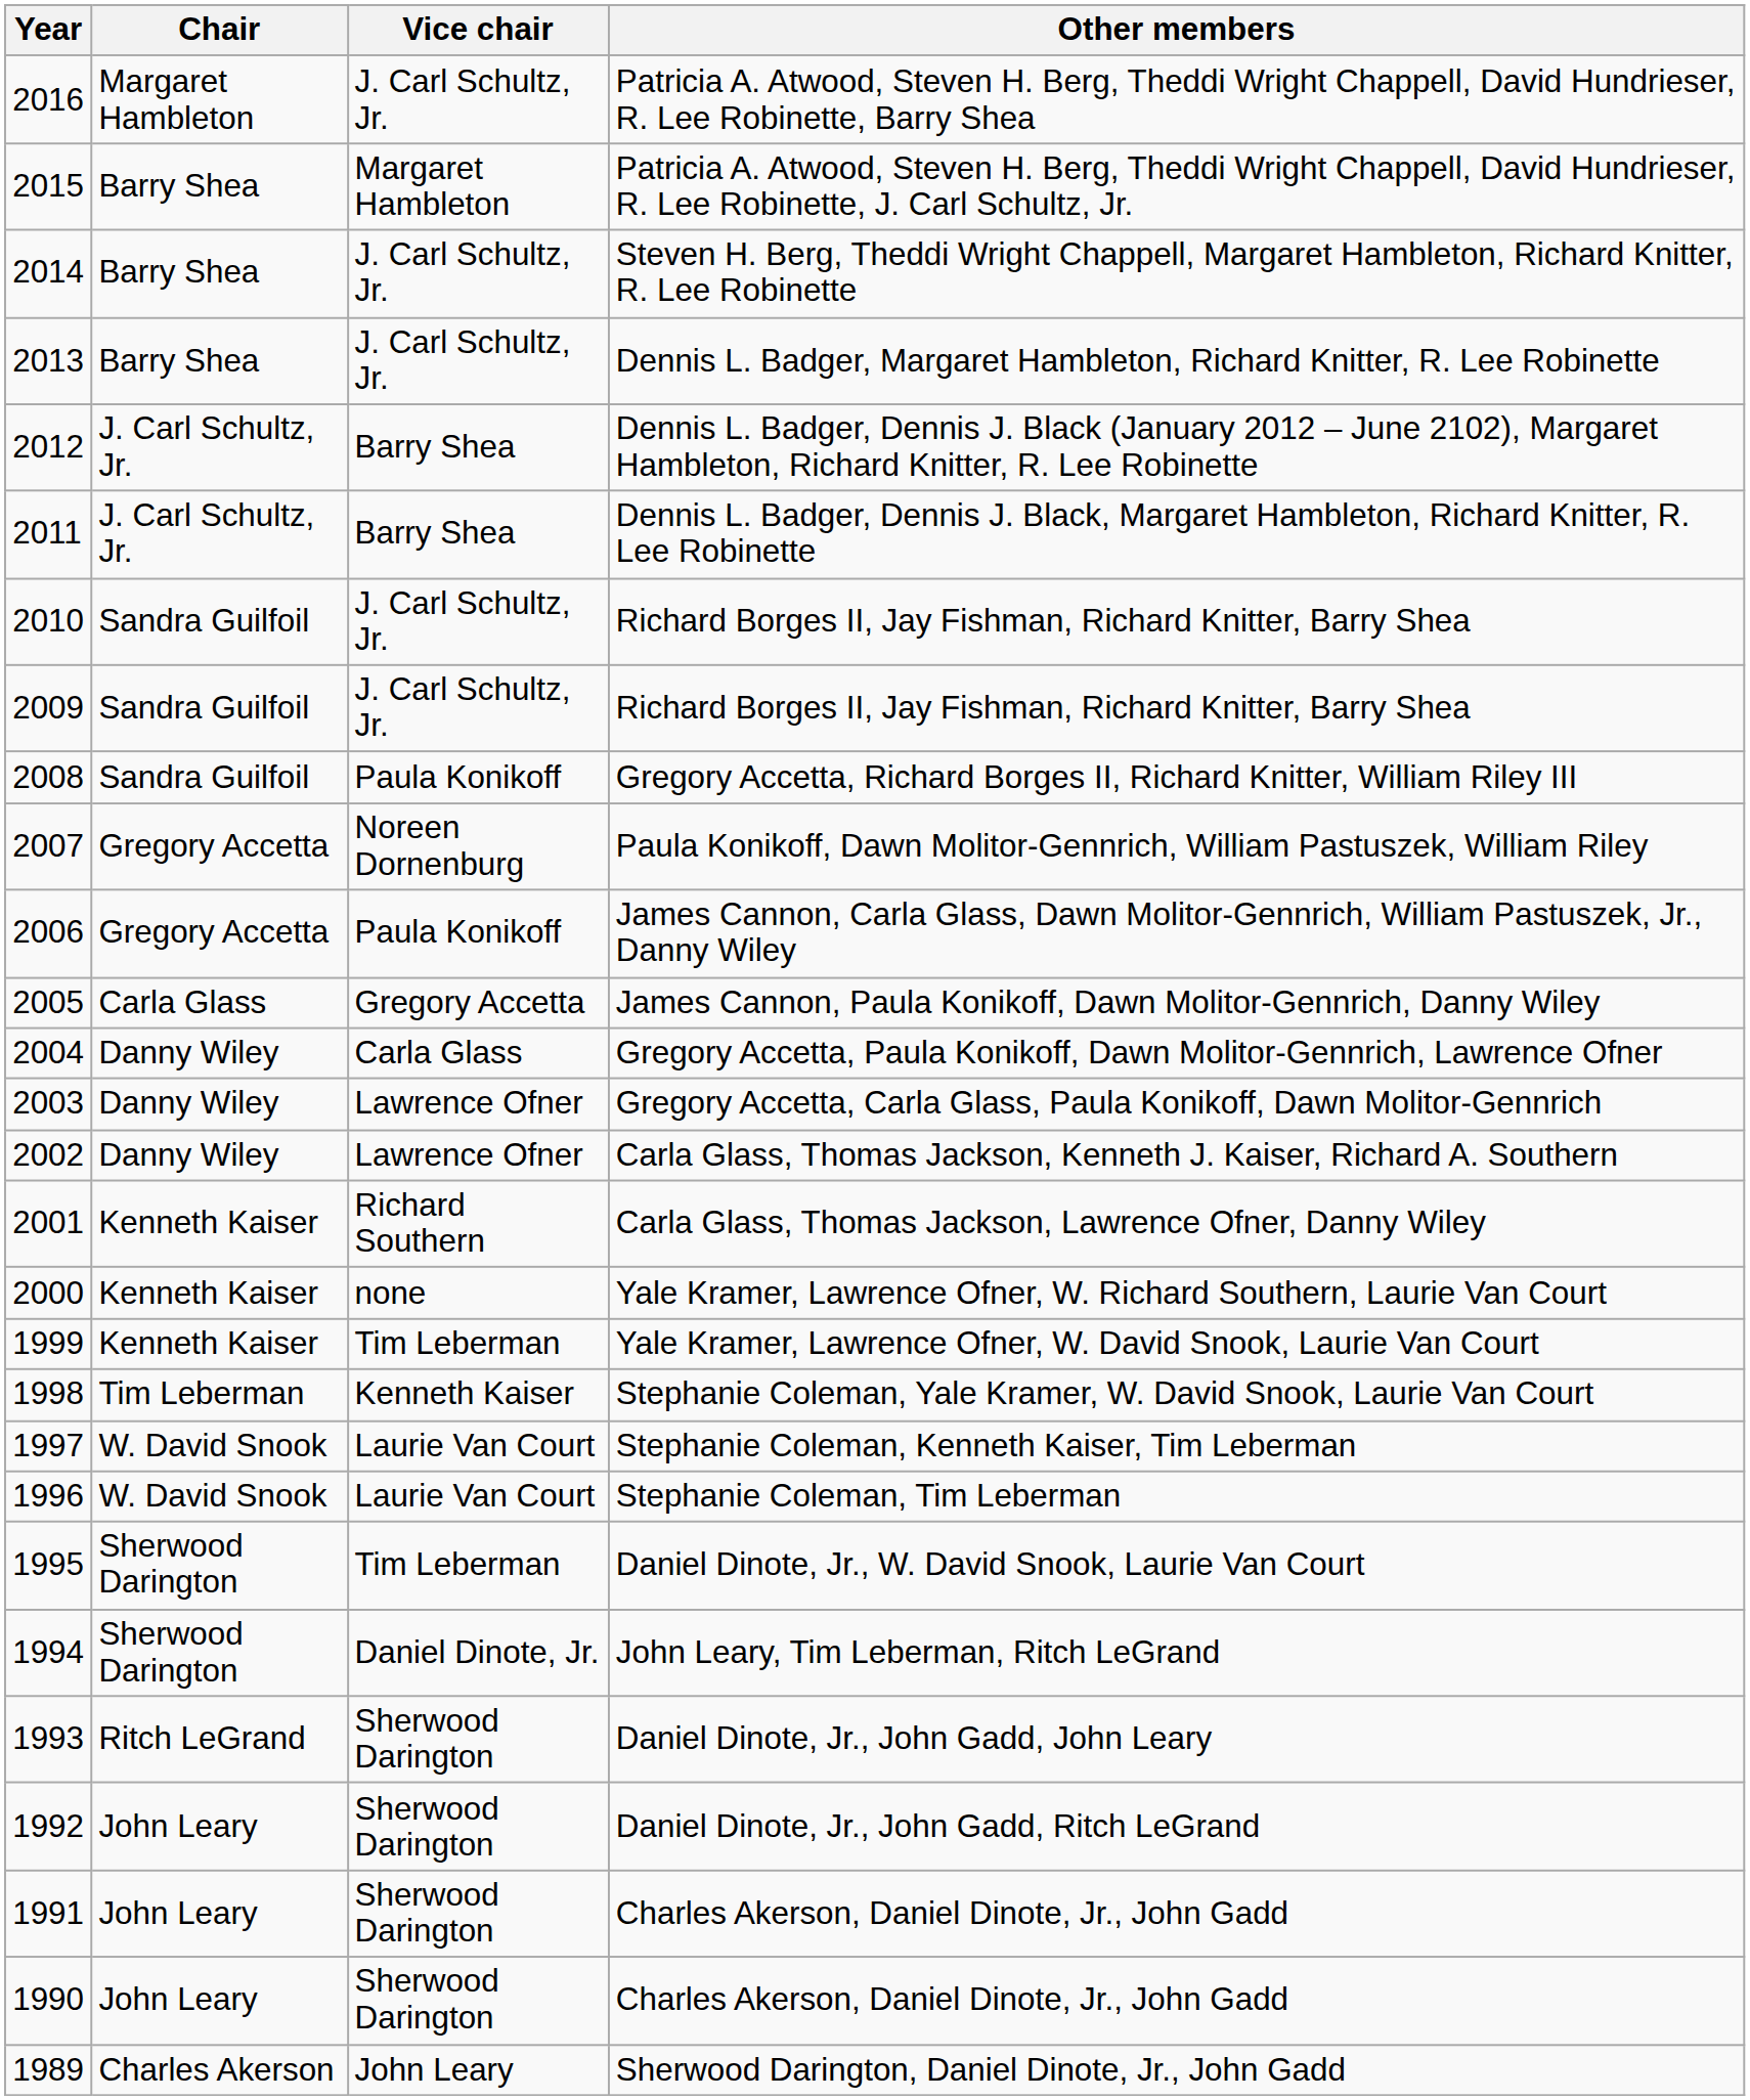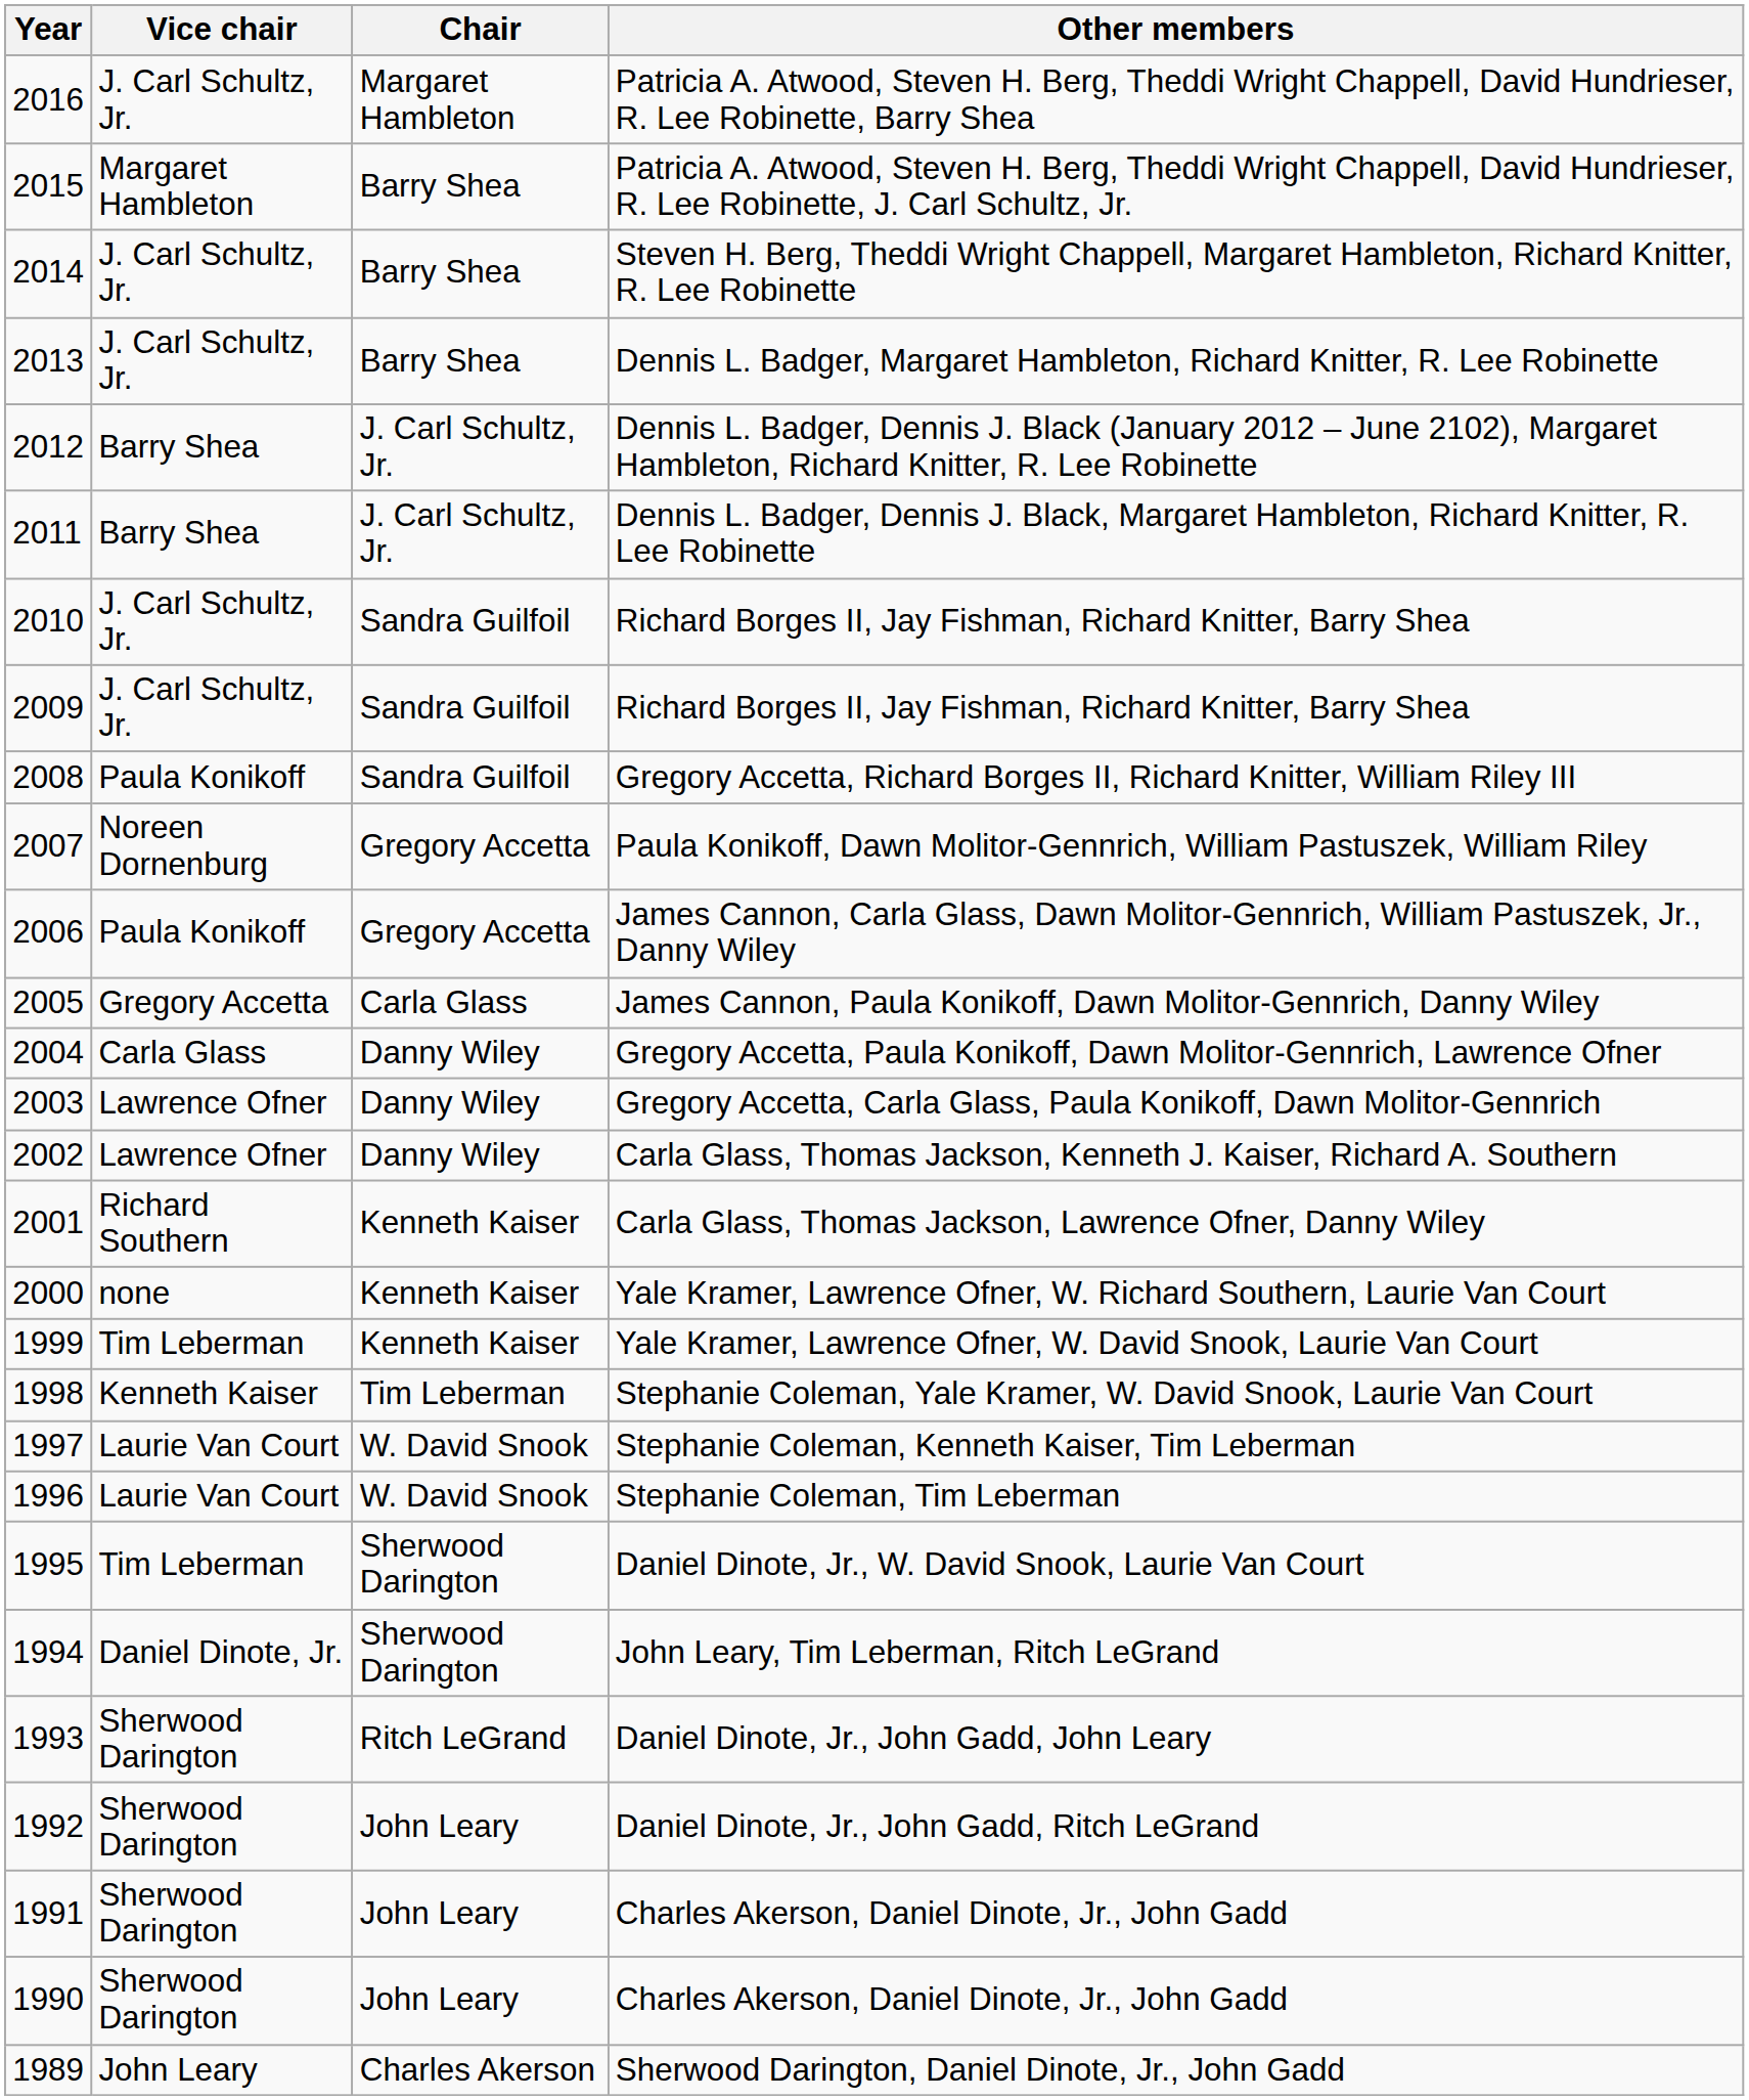columns swapped: Chair <-> Vice chair
